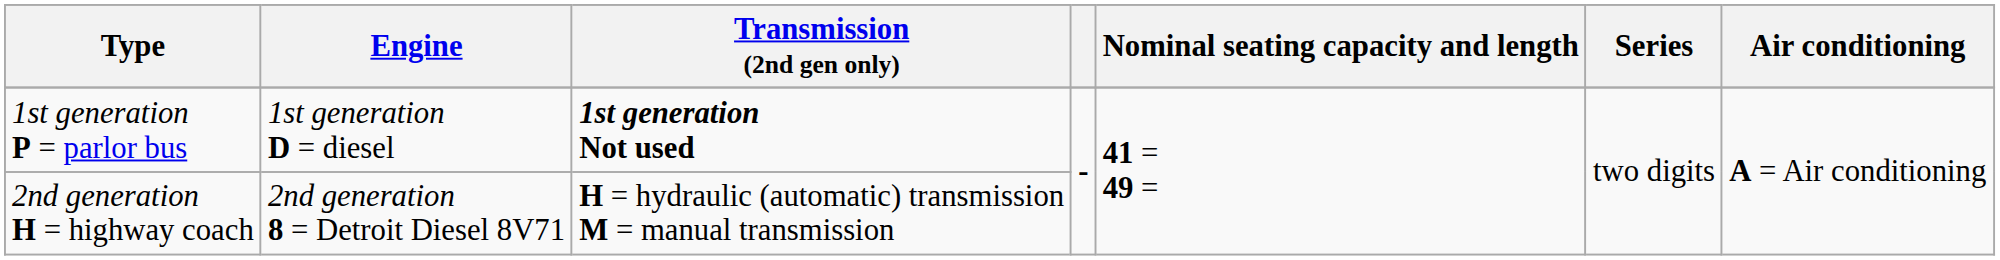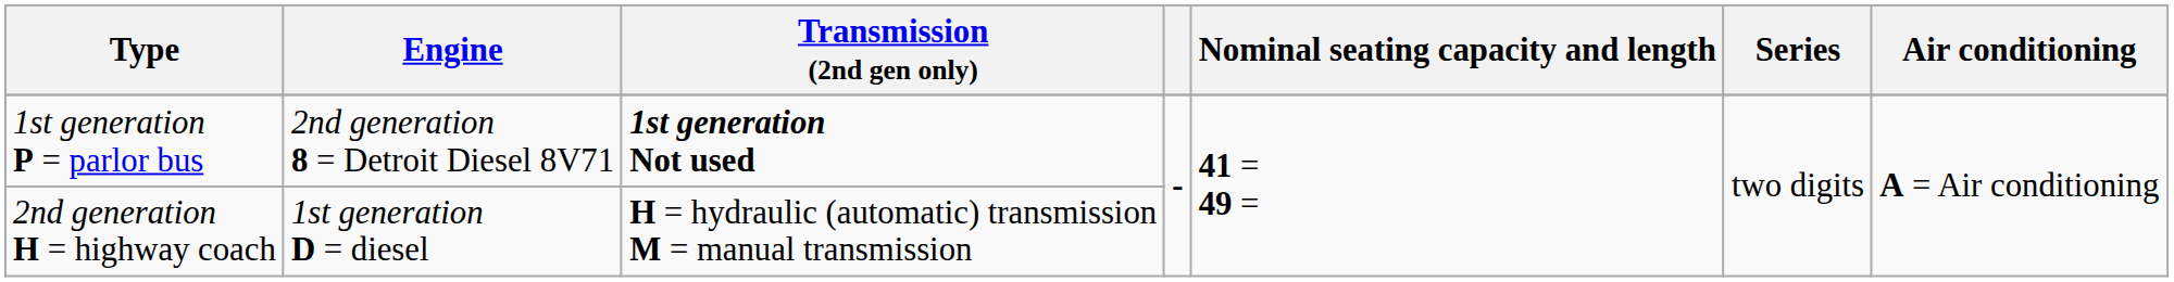1st generation P = parlor bus | Engine: 1st generation D = diesel -> 2nd generation 8 = Detroit Diesel 8V71
2nd generation H = highway coach | Engine: 2nd generation 8 = Detroit Diesel 8V71 -> 1st generation D = diesel
